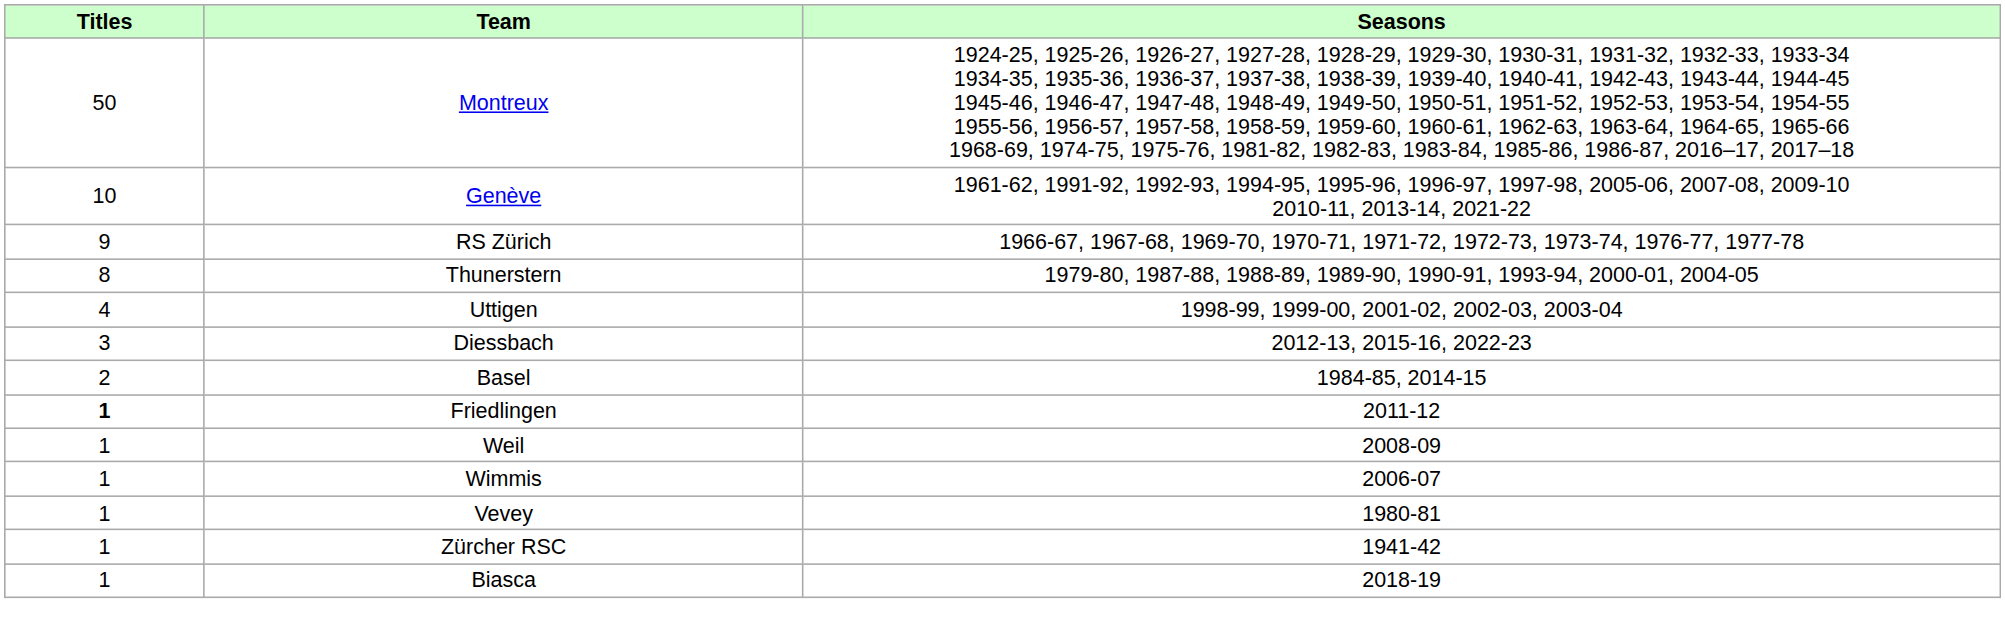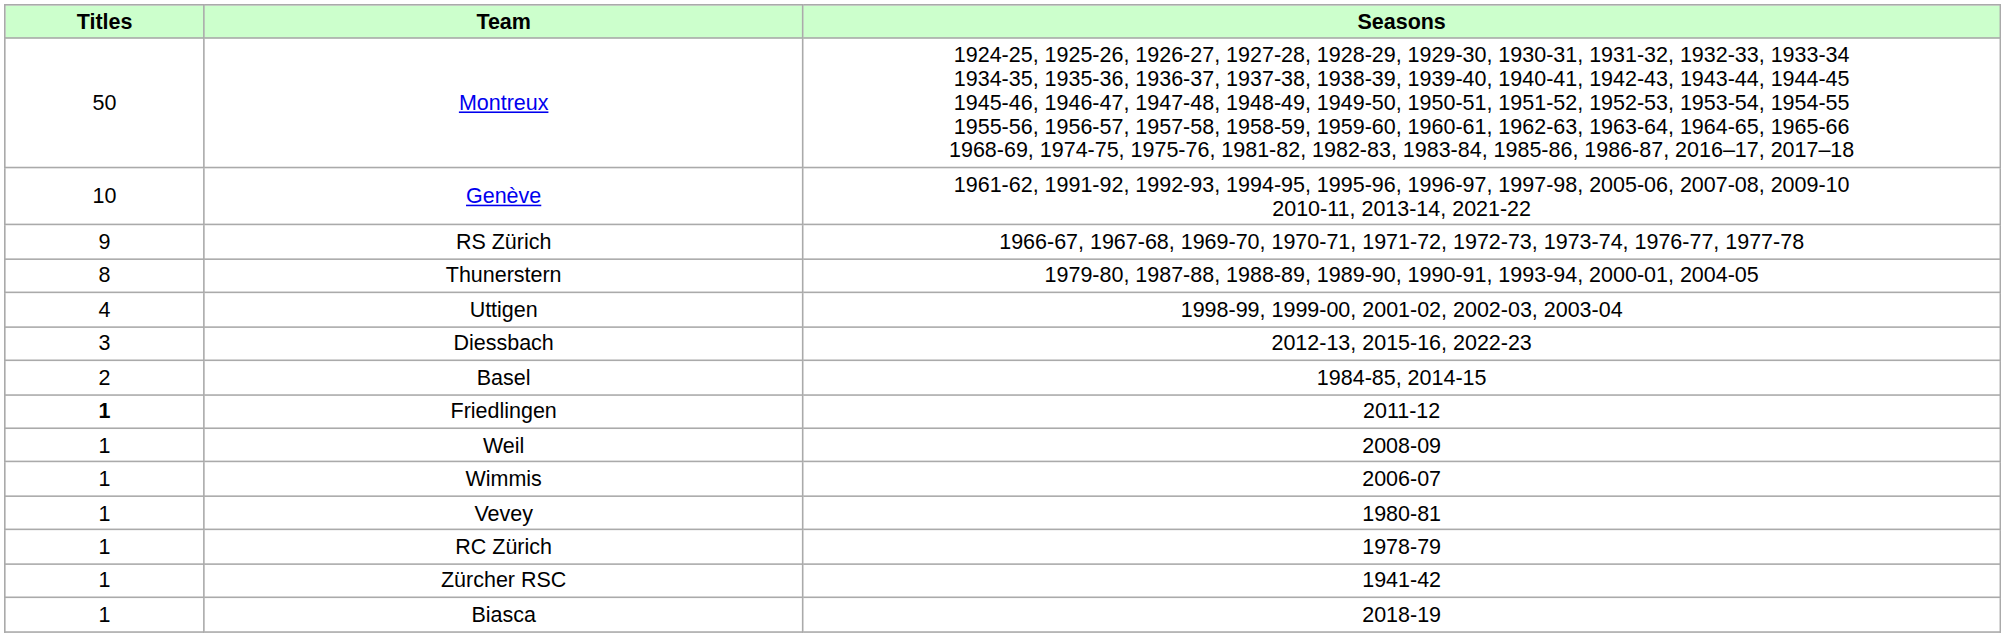+ row: 1 | RC Zürich | 1978-79
